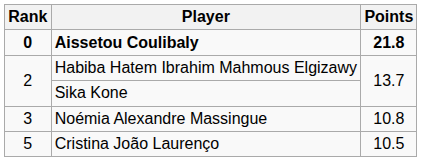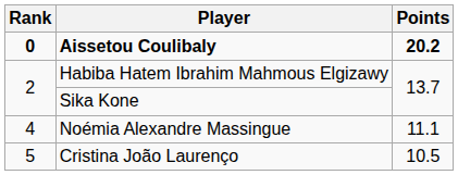Aissetou Coulibaly | Points: 21.8 -> 20.2
Noémia Alexandre Massingue | Rank: 3 -> 4
Noémia Alexandre Massingue | Points: 10.8 -> 11.1
